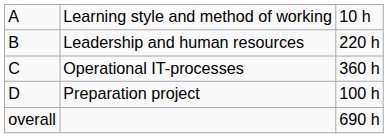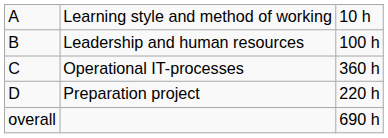Leadership and human resources | column 3: 220 h -> 100 h
Preparation project | column 3: 100 h -> 220 h
